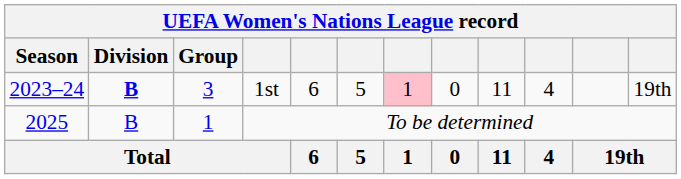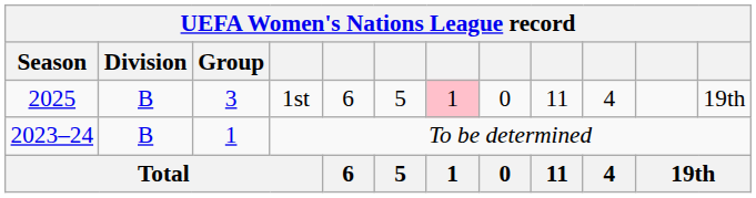1st | Season: 2023–24 -> 2025
1st | Division: bold -> normal
To be determined | Season: 2025 -> 2023–24
